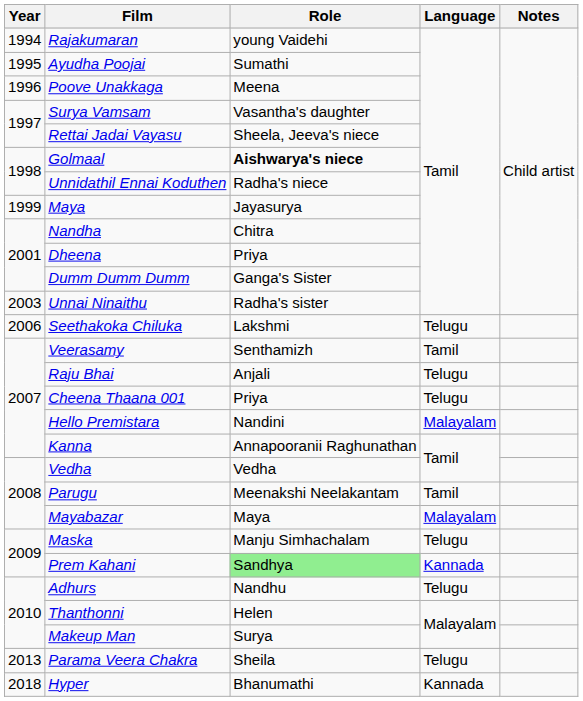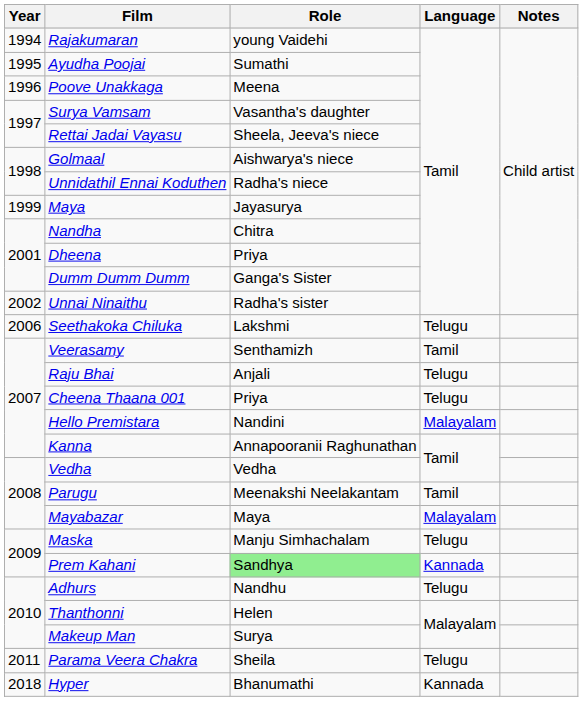Golmaal | Role: bold -> normal
Unnai Ninaithu | Year: 2003 -> 2002
Parama Veera Chakra | Year: 2013 -> 2011
